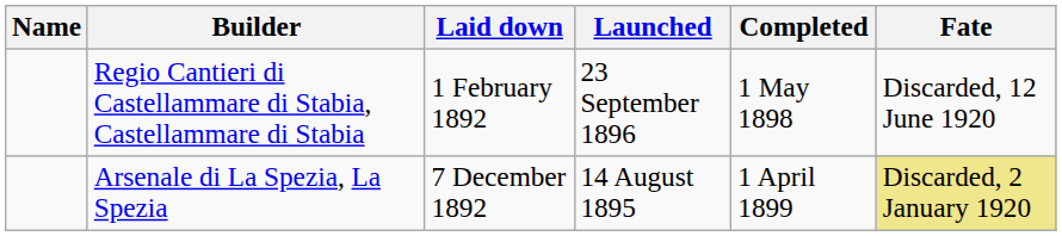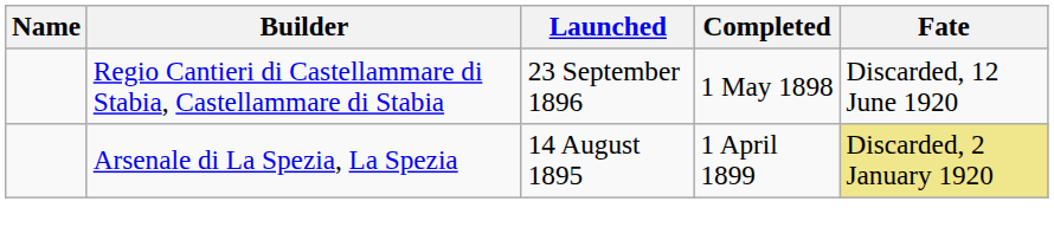- column: Laid down | 1 February 1892 | 7 December 1892
